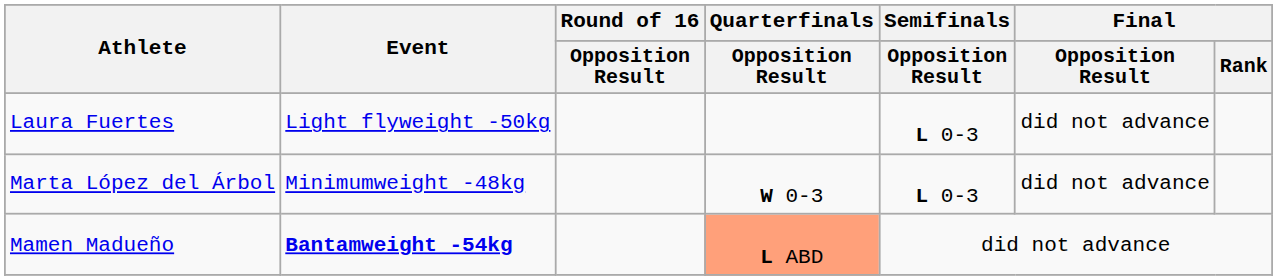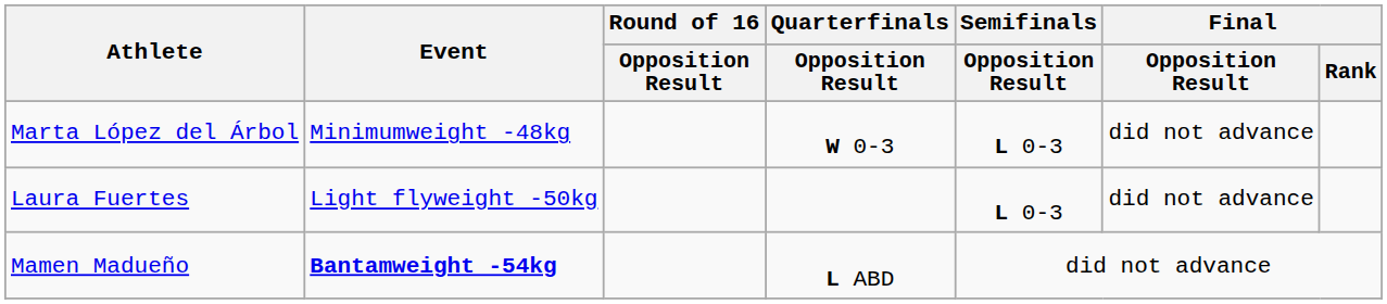rows swapped: Marta López del Árbol <-> Laura Fuertes
Mamen Madueño | Quarterfinals / Opposition Result: lightsalmon background -> no background
